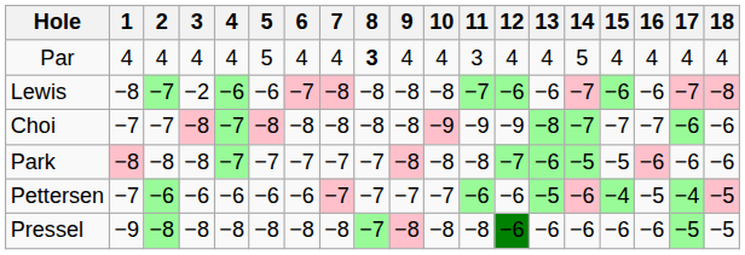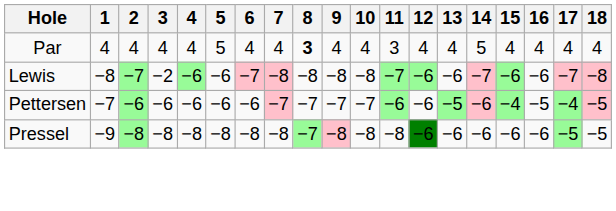- row: Choi | −7 | −7 | −8 | −7 | −8 | −8 | −8 | −8 | −8 | −9 | −9 | −9 | −8 | −7 | −7 | −7 | −6 | −6
- row: Park | −8 | −8 | −8 | −7 | −7 | −7 | −7 | −7 | −8 | −8 | −8 | −7 | −6 | −5 | −5 | −6 | −6 | −6
